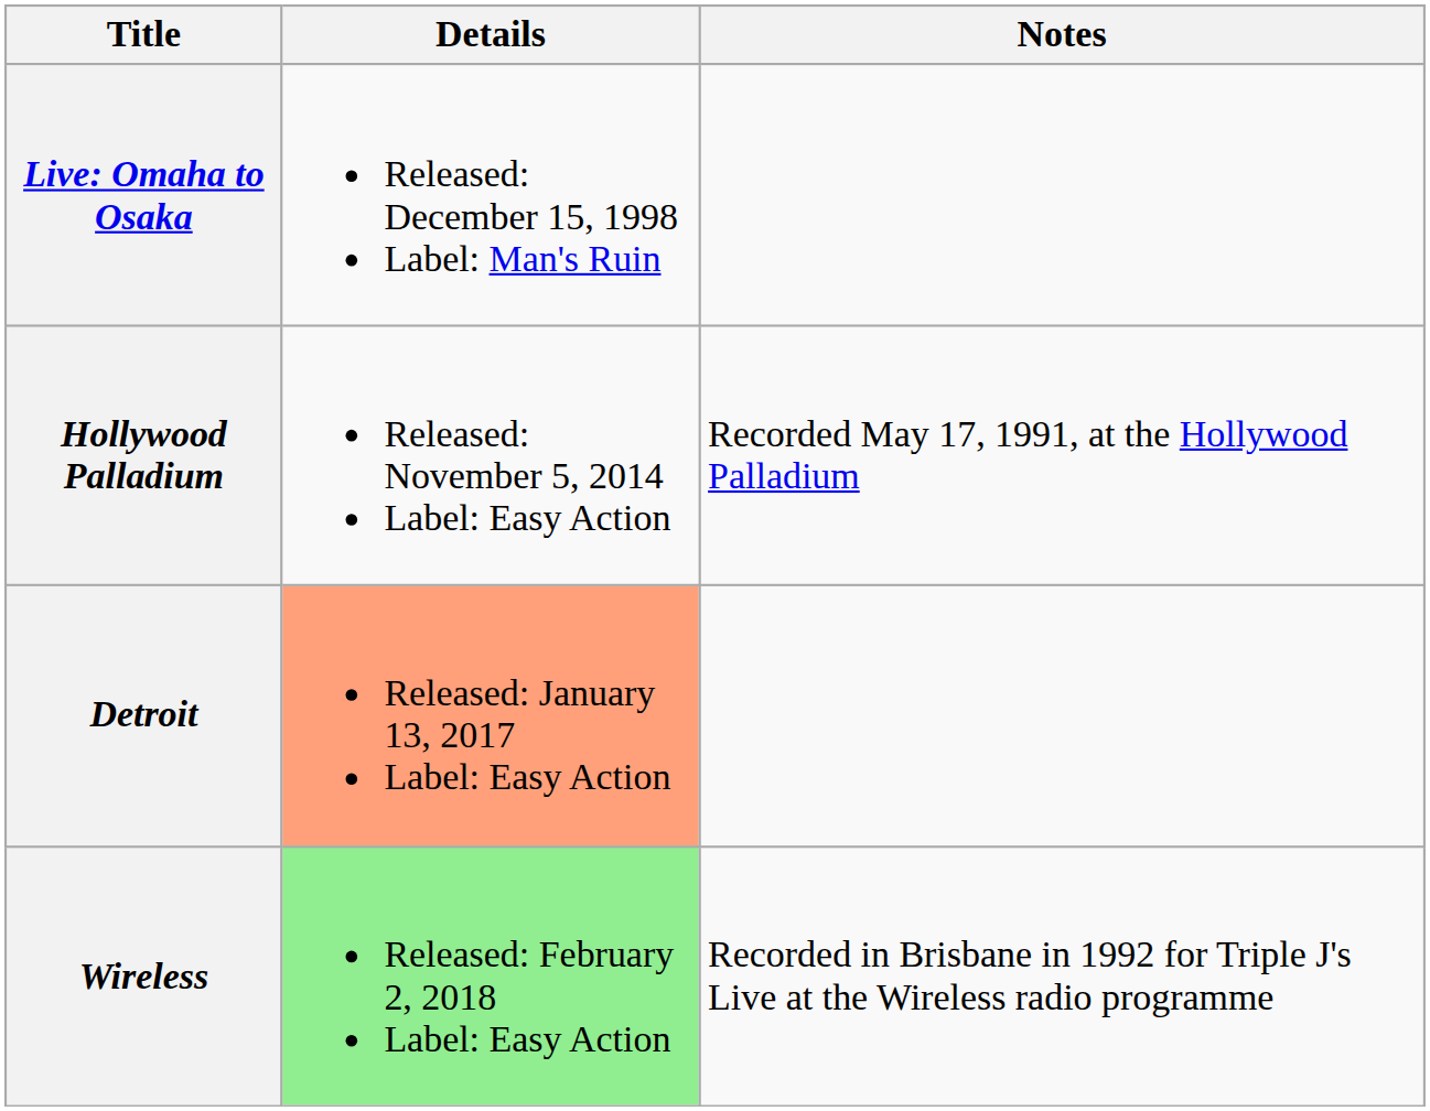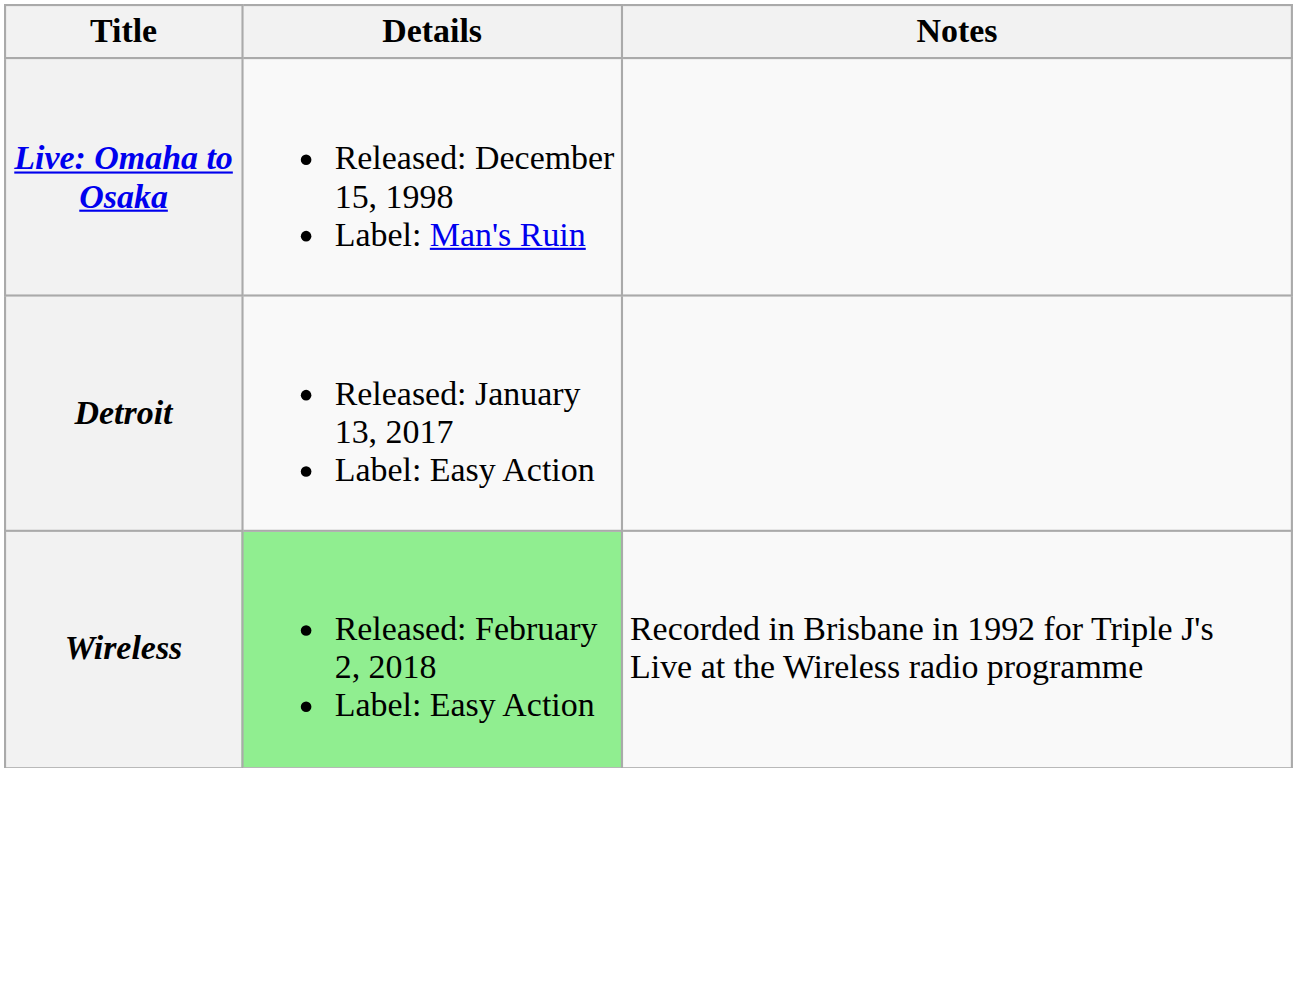- row: Hollywood Palladium | Released: November 5, 2014 Label: Easy Action | Recorded May 17, 1991, at the Hollywood Palladium
Detroit | Details: lightsalmon background -> no background
